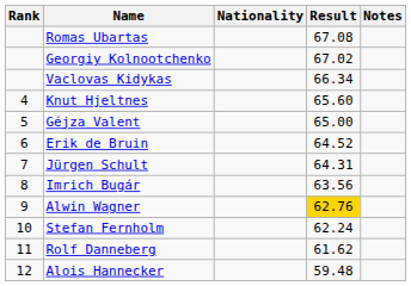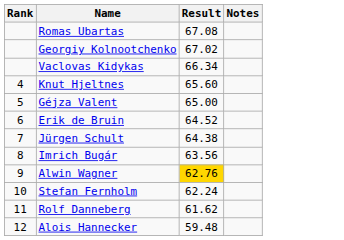- column: Nationality
Jürgen Schult | Result: 64.31 -> 64.38
